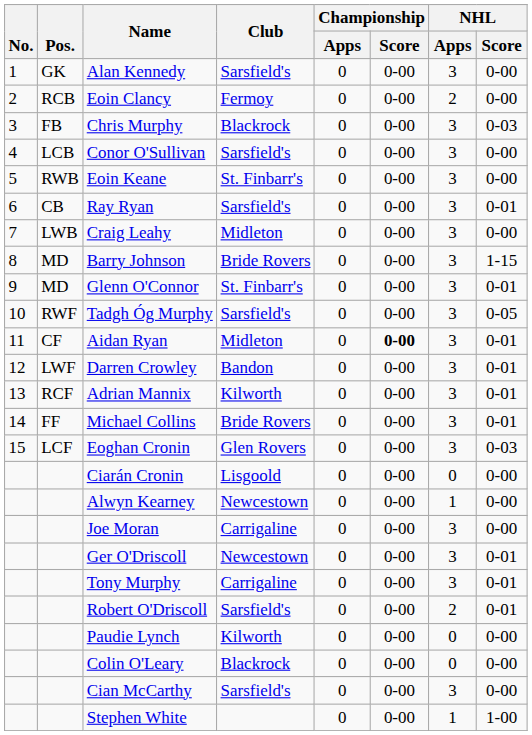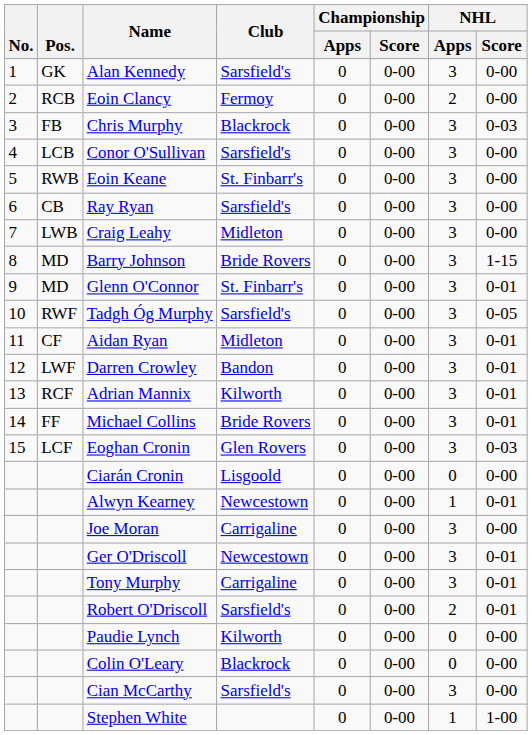Ray Ryan | NHL / Score: 0-01 -> 0-00
Aidan Ryan | Championship / Score: bold -> normal
Alwyn Kearney | NHL / Score: 0-00 -> 0-01
